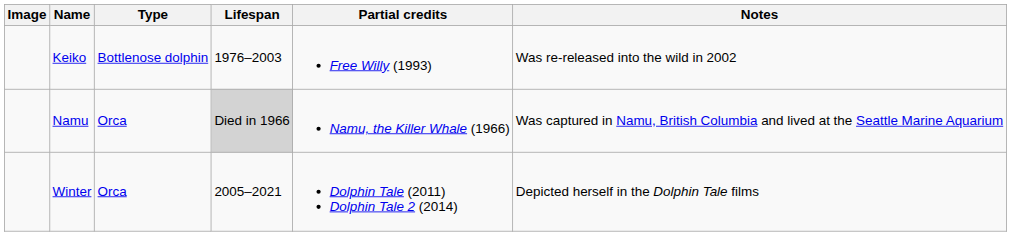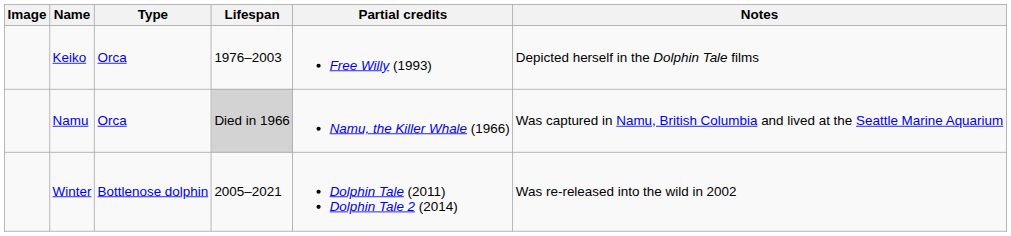Keiko | Type: Bottlenose dolphin -> Orca
Keiko | Notes: Was re-released into the wild in 2002 -> Depicted herself in the Dolphin Tale films
Winter | Type: Orca -> Bottlenose dolphin
Winter | Notes: Depicted herself in the Dolphin Tale films -> Was re-released into the wild in 2002
